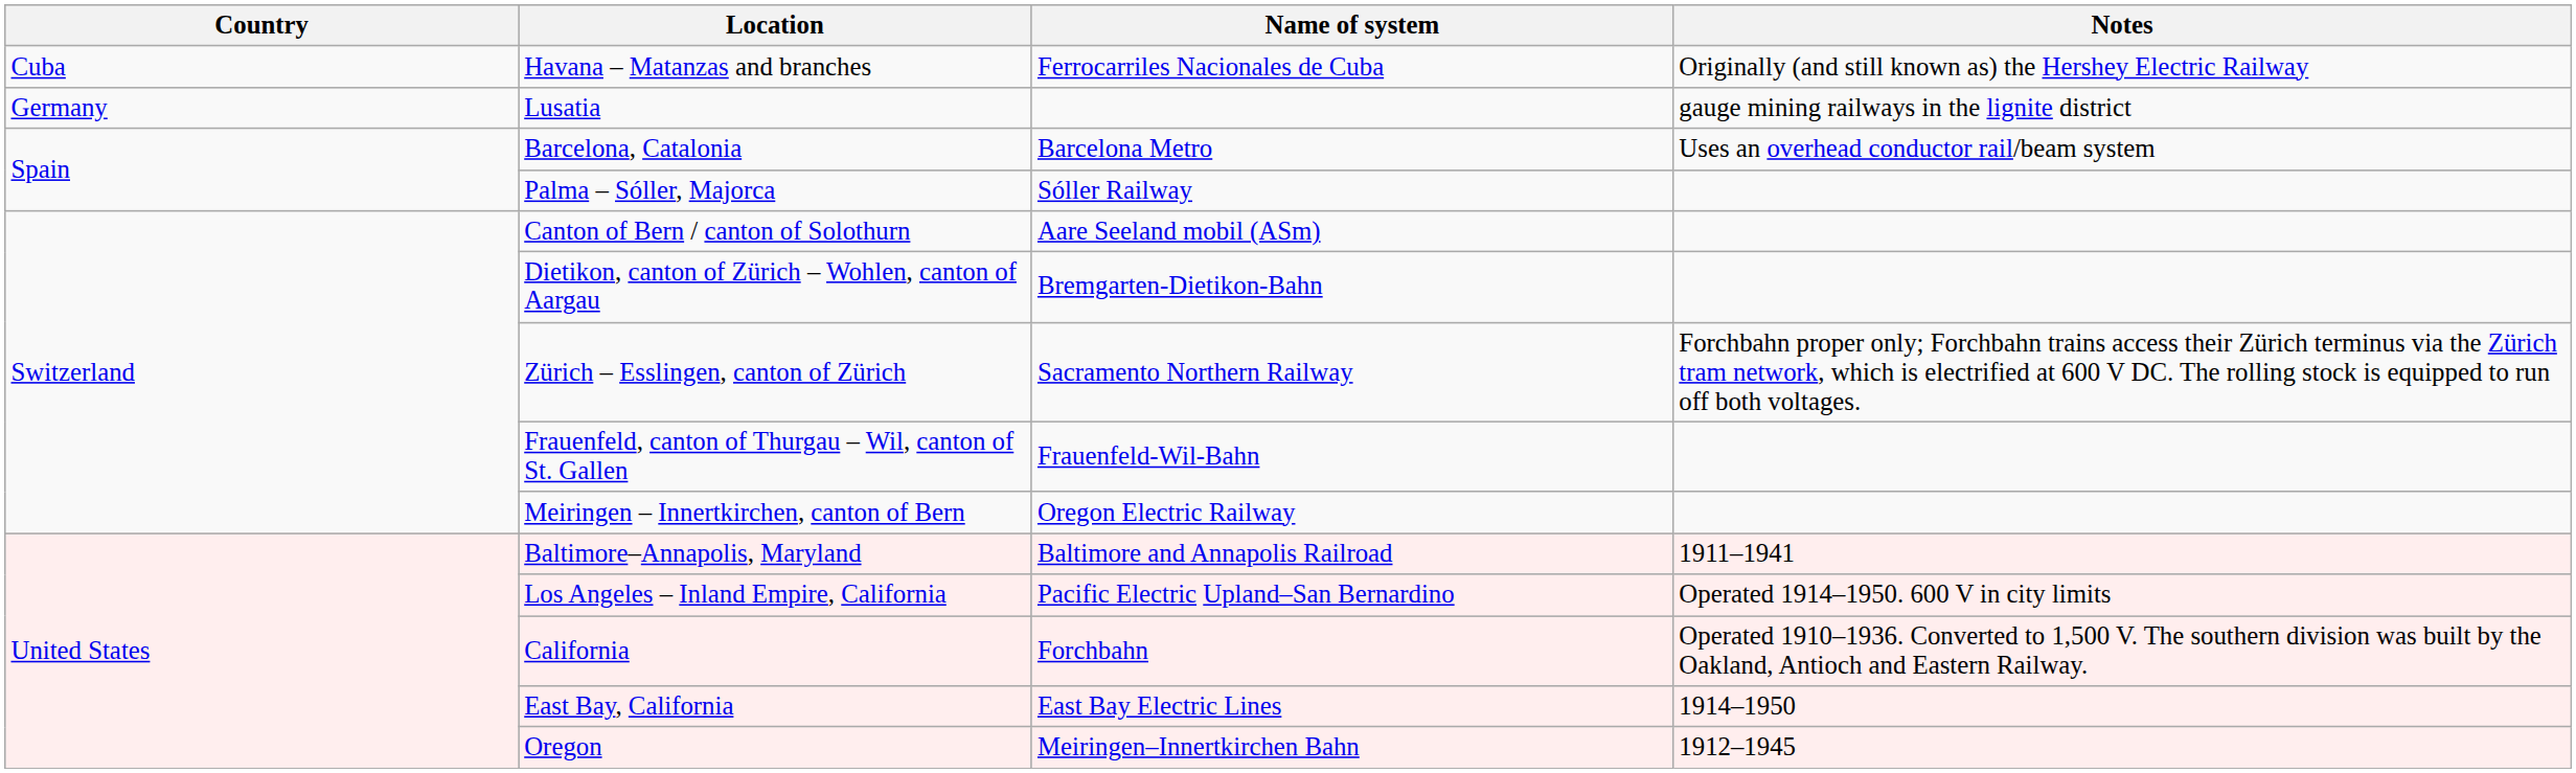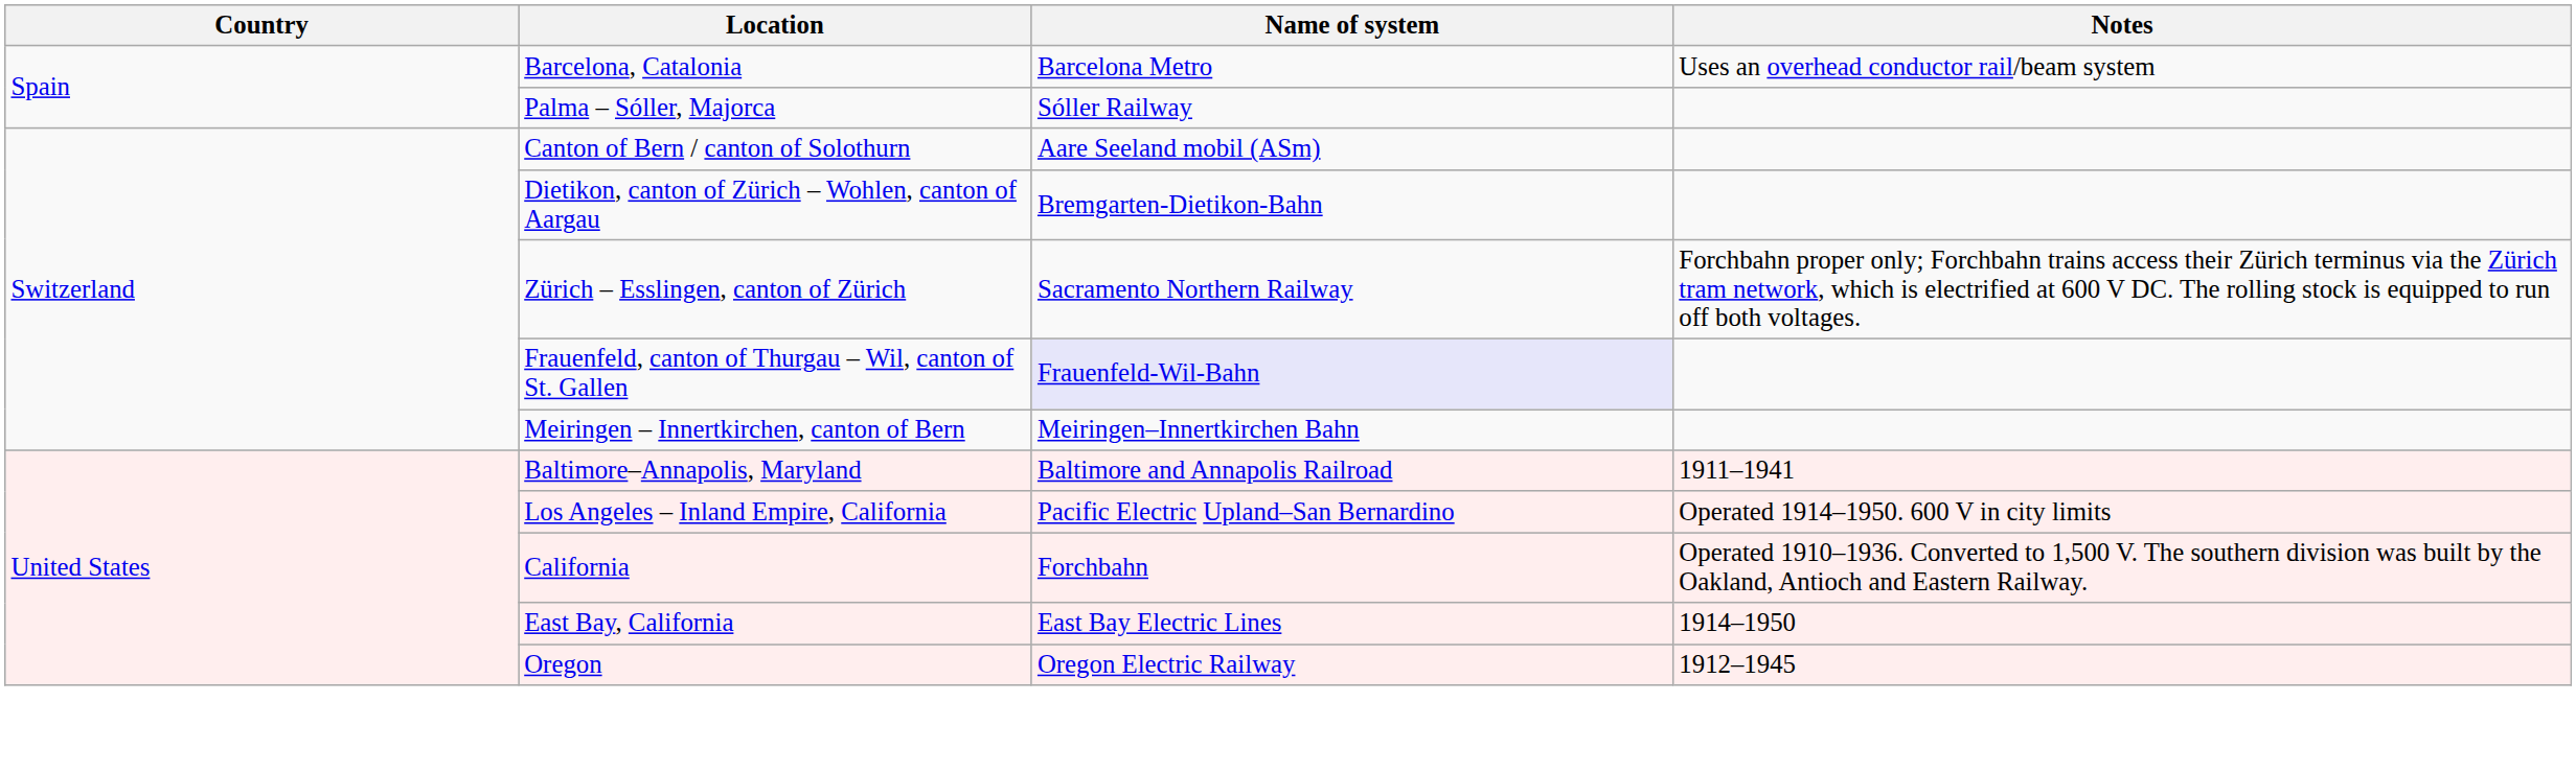- row: Cuba | Havana – Matanzas and branches | Ferrocarriles Nacionales de Cuba | Originally (and still known as) the Hershey Electric Railway
- row: Germany | Lusatia | gauge mining railways in the lignite district
Frauenfeld, canton of Thurgau – Wil, canton of St. Gallen | Name of system: no background -> lavender background
Meiringen – Innertkirchen, canton of Bern | Name of system: Oregon Electric Railway -> Meiringen–Innertkirchen Bahn
Oregon | Name of system: Meiringen–Innertkirchen Bahn -> Oregon Electric Railway
